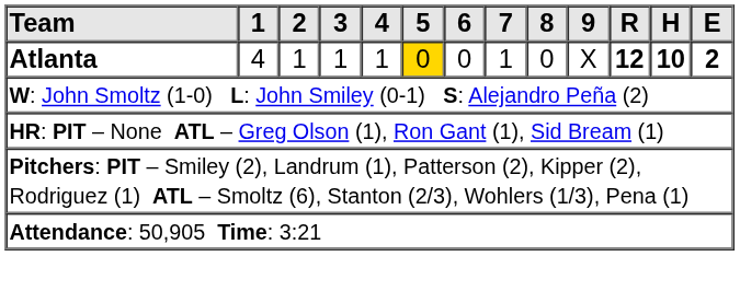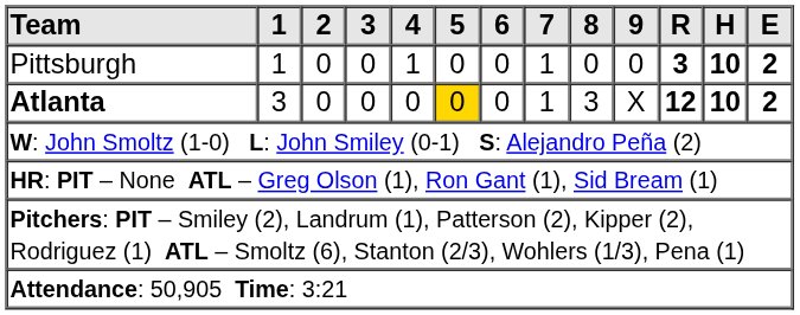+ row: Pittsburgh | 1 | 0 | 0 | 1 | 0 | 0 | 1 | 0 | 0 | 3 | 10 | 2
Atlanta | 1: 4 -> 3
Atlanta | 2: 1 -> 0
Atlanta | 3: 1 -> 0
Atlanta | 4: 1 -> 0
Atlanta | 8: 0 -> 3
